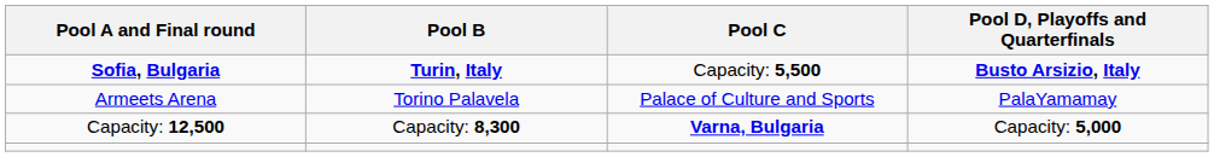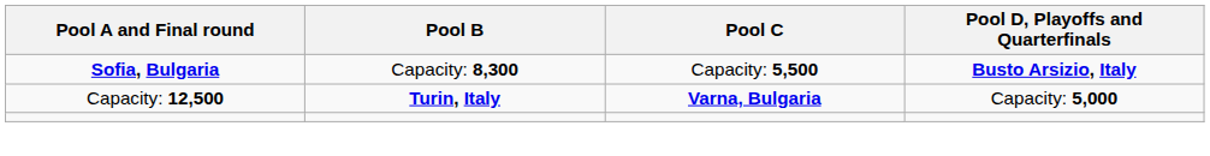Sofia, Bulgaria | Pool B: Turin, Italy -> Capacity: 8,300
- row: Armeets Arena | Torino Palavela | Palace of Culture and Sports | PalaYamamay
Capacity: 12,500 | Pool B: Capacity: 8,300 -> Turin, Italy
